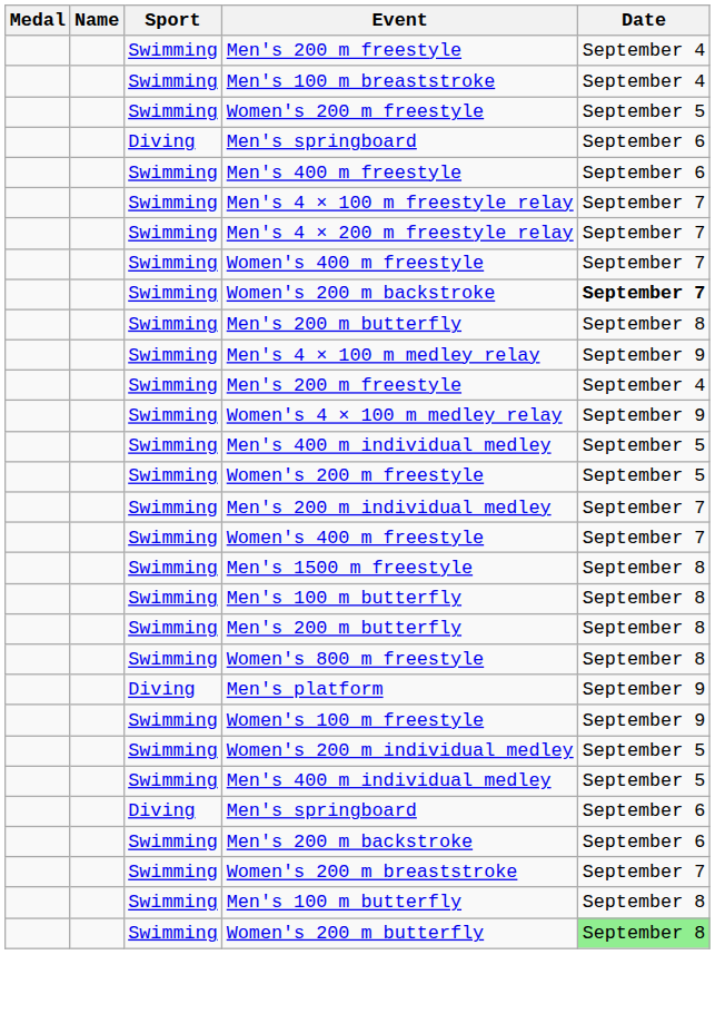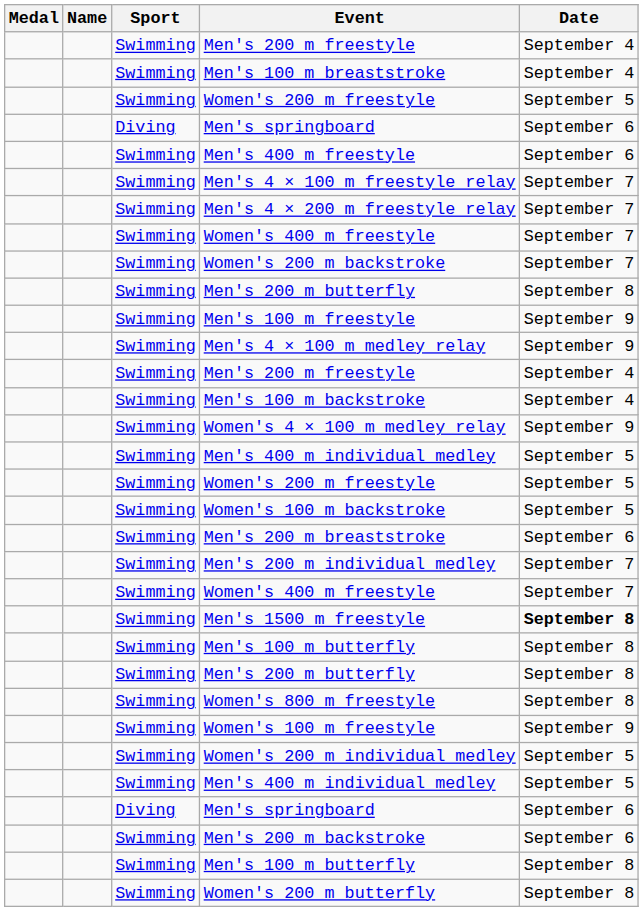Women's 200 m backstroke | Date: bold -> normal
+ row: Swimming | Men's 100 m freestyle | September 9
+ row: Swimming | Men's 100 m backstroke | September 4
+ row: Swimming | Women's 100 m backstroke | September 5
+ row: Swimming | Men's 200 m breaststroke | September 6
Men's 1500 m freestyle | Date: normal -> bold
- row: Diving | Men's platform | September 9
- row: Swimming | Women's 200 m breaststroke | September 7
Women's 200 m butterfly | Date: lightgreen background -> no background
